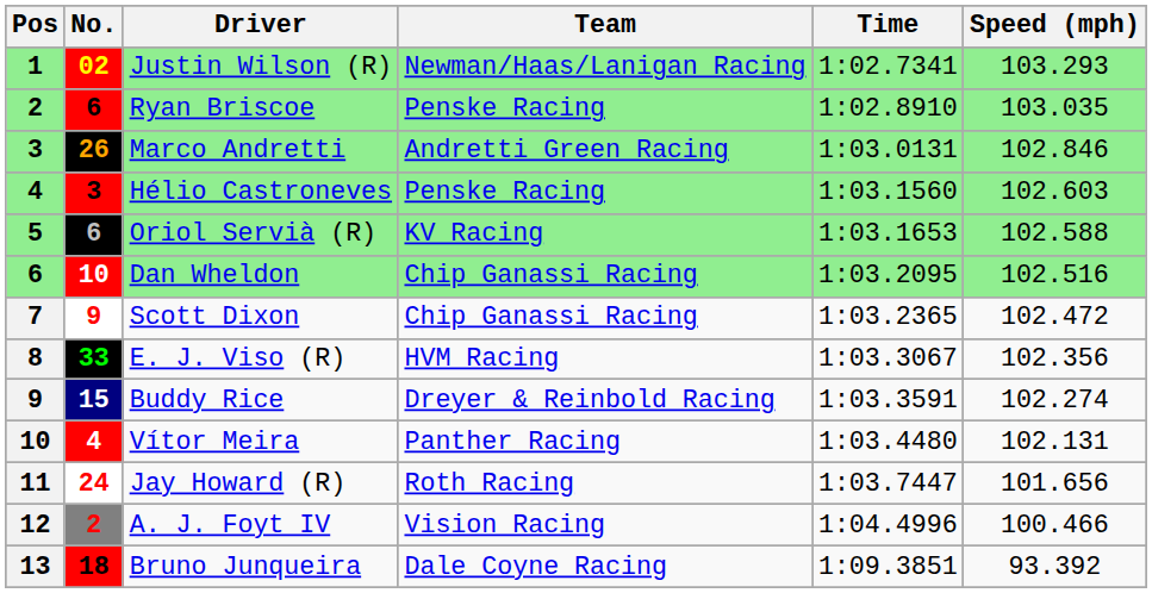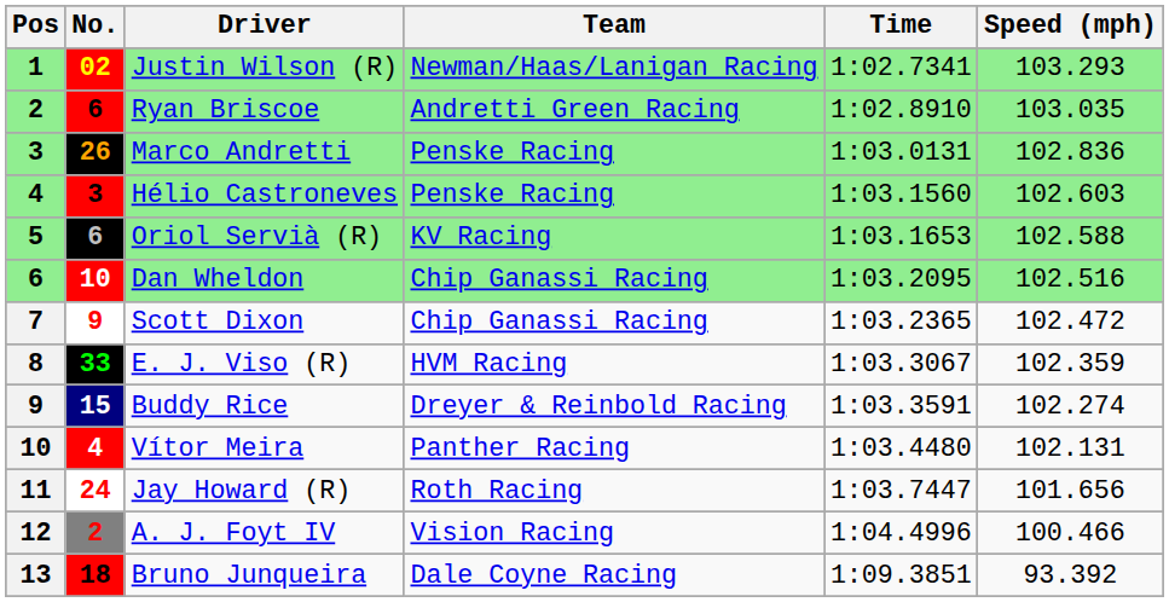Ryan Briscoe | Team: Penske Racing -> Andretti Green Racing
Marco Andretti | Team: Andretti Green Racing -> Penske Racing
Marco Andretti | Speed (mph): 102.846 -> 102.836
E. J. Viso (R) | Speed (mph): 102.356 -> 102.359
